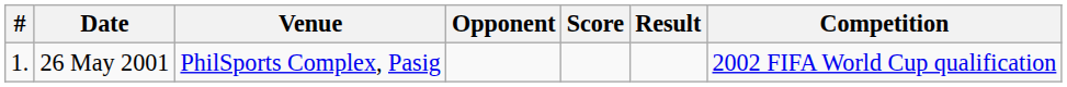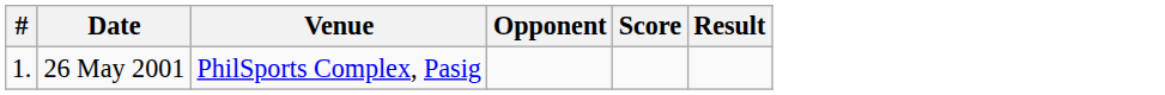- column: Competition | 2002 FIFA World Cup qualification
